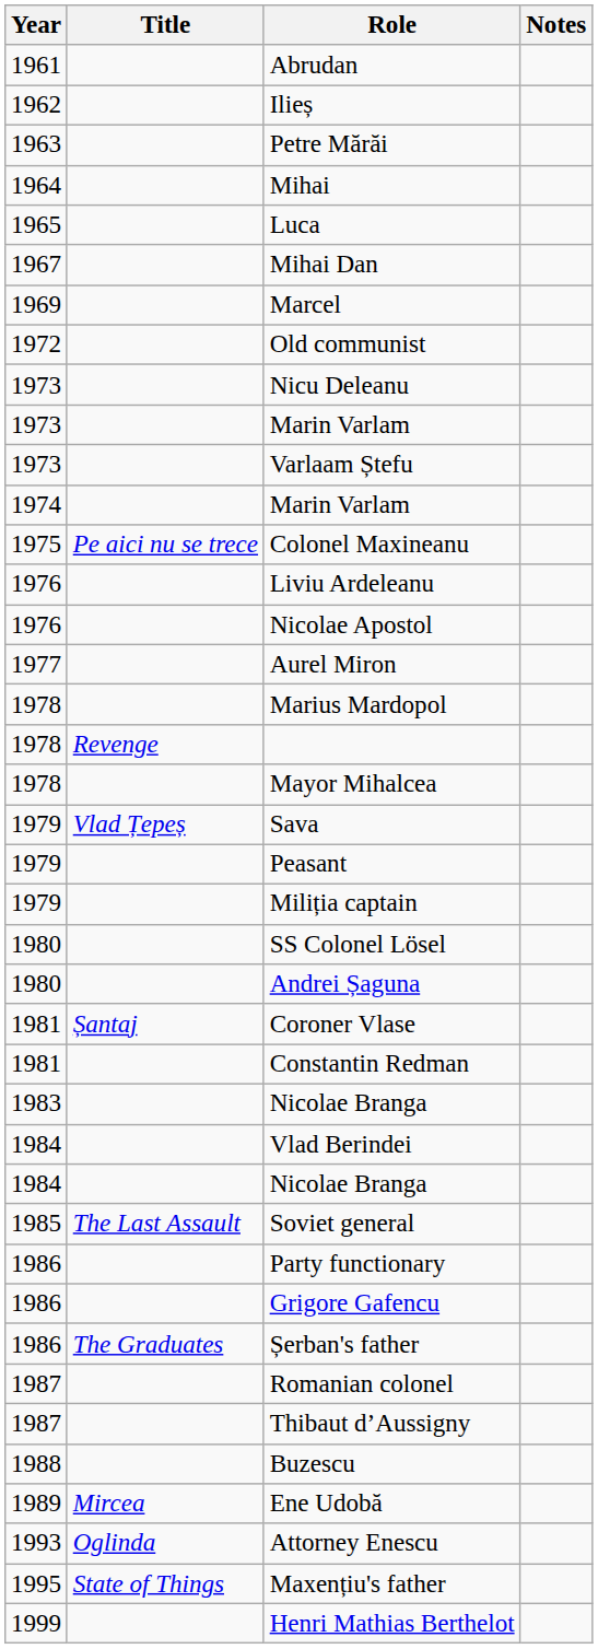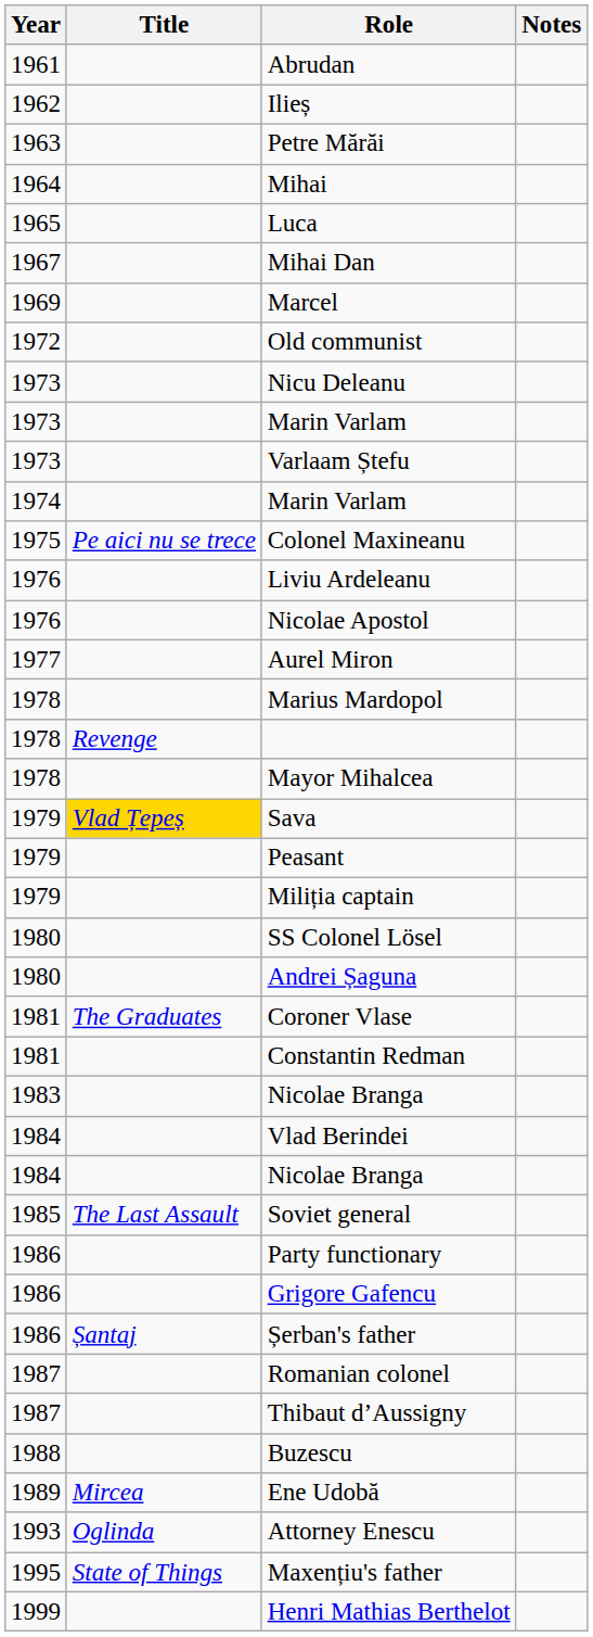Sava | Title: no background -> gold background
Coroner Vlase | Title: Șantaj -> The Graduates
Șerban's father | Title: The Graduates -> Șantaj
